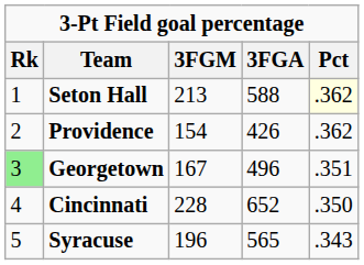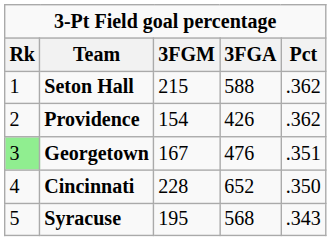Seton Hall | 3FGM: 213 -> 215
Seton Hall | Pct: lightyellow background -> no background
Georgetown | 3FGA: 496 -> 476
Syracuse | 3FGM: 196 -> 195
Syracuse | 3FGA: 565 -> 568
